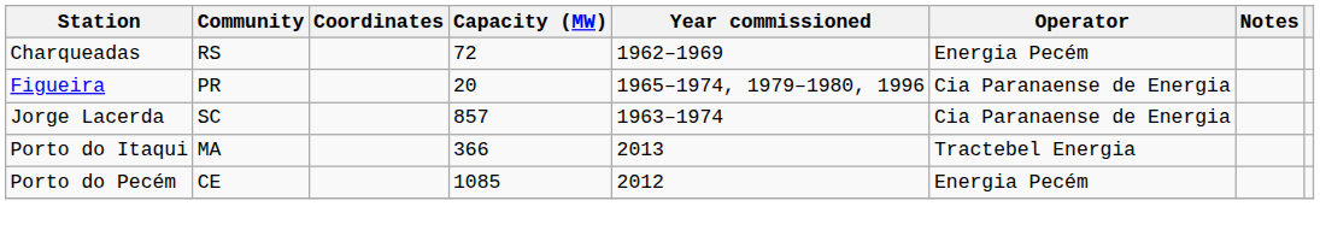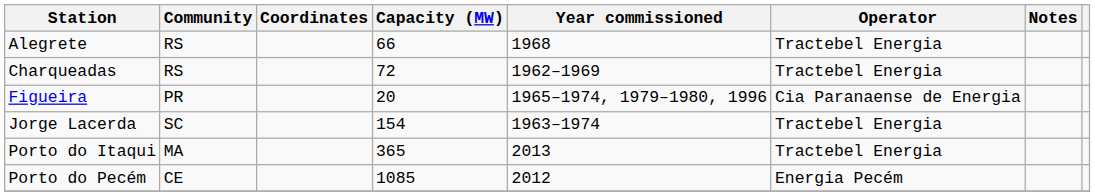+ row: Alegrete | RS | 66 | 1968 | Tractebel Energia
Charqueadas | Operator: Energia Pecém -> Tractebel Energia
Jorge Lacerda | Capacity (MW): 857 -> 154
Jorge Lacerda | Operator: Cia Paranaense de Energia -> Tractebel Energia
Porto do Itaqui | Capacity (MW): 366 -> 365
